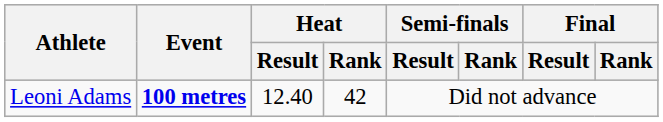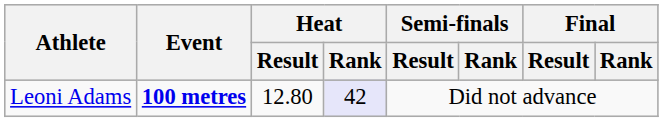Leoni Adams | Heat / Result: 12.40 -> 12.80
Leoni Adams | Heat / Rank: no background -> lavender background
